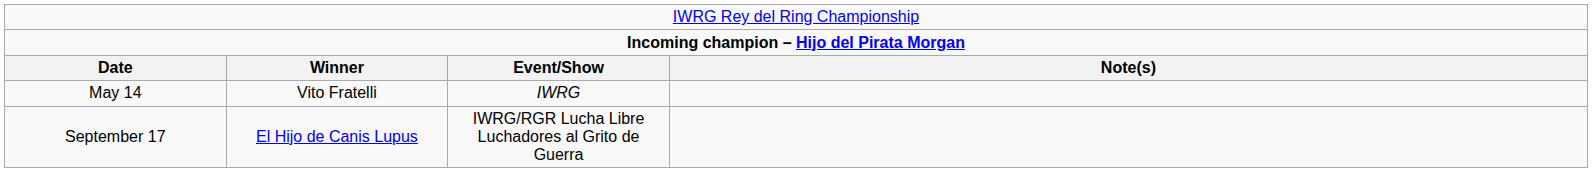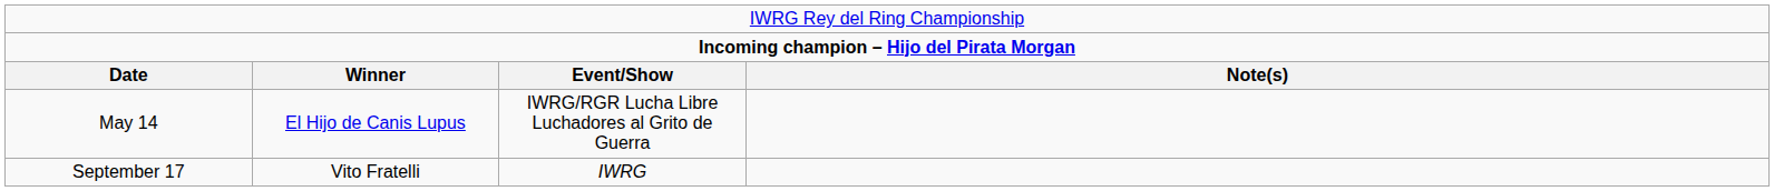May 14 | column 2: Vito Fratelli -> El Hijo de Canis Lupus
May 14 | column 3: IWRG -> IWRG/RGR Lucha Libre Luchadores al Grito de Guerra
September 17 | column 2: El Hijo de Canis Lupus -> Vito Fratelli
September 17 | column 3: IWRG/RGR Lucha Libre Luchadores al Grito de Guerra -> IWRG
